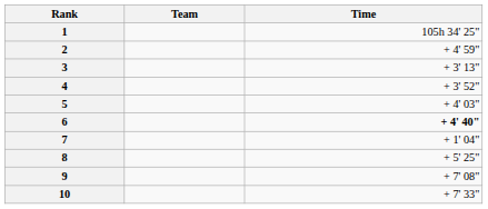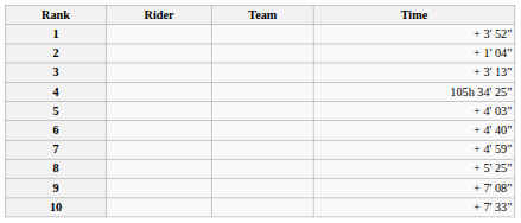+ column: Rider
1 | Time: 105h 34' 25" -> + 3' 52"
2 | Time: + 4' 59" -> + 1' 04"
4 | Time: + 3' 52" -> 105h 34' 25"
6 | Time: bold -> normal
7 | Time: + 1' 04" -> + 4' 59"
